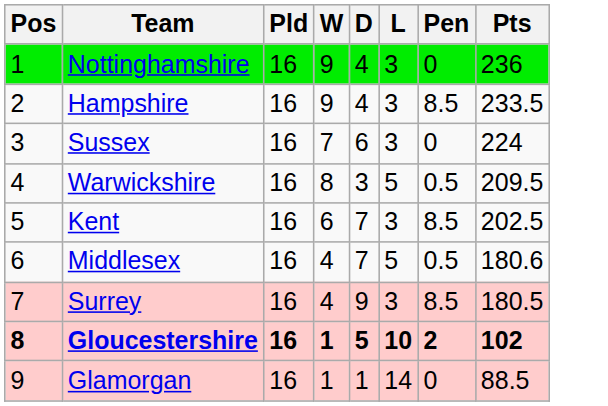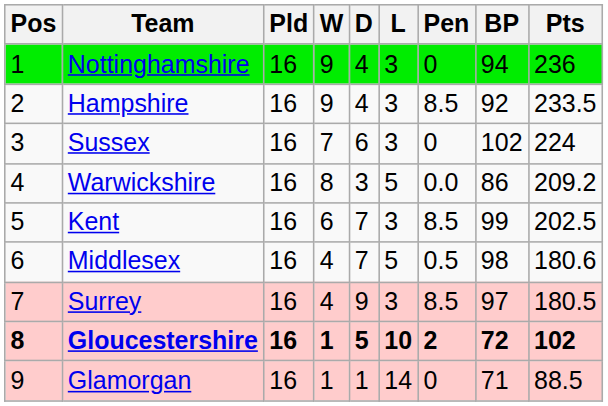+ column: BP | 94 | 92 | 102 | 86 | 99 | 98 | 97 | 72 | 71
Warwickshire | Pen: 0.5 -> 0.0
Warwickshire | Pts: 209.5 -> 209.2
